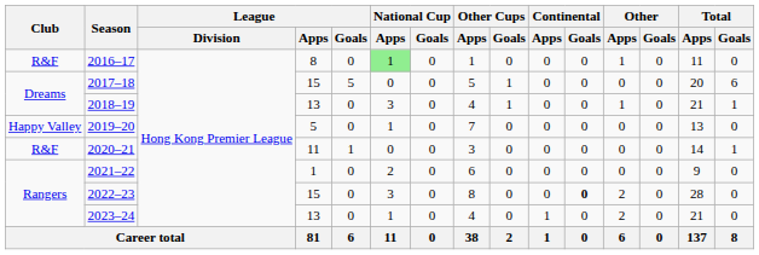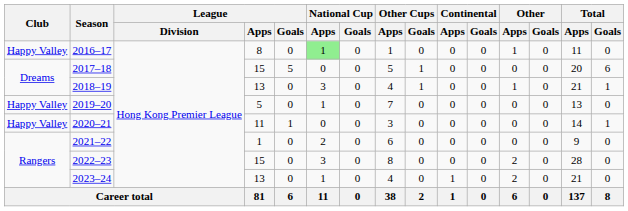2016–17 | Club: R&F -> Happy Valley
2020–21 | Club: R&F -> Happy Valley
2022–23 | Continental / Goals: bold -> normal
